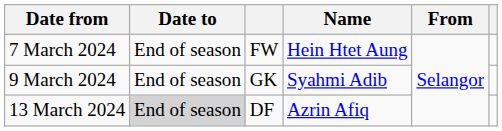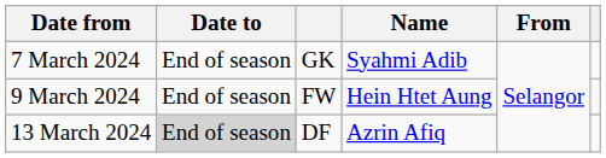7 March 2024 | column 3: FW -> GK
7 March 2024 | Name: Hein Htet Aung -> Syahmi Adib
9 March 2024 | column 3: GK -> FW
9 March 2024 | Name: Syahmi Adib -> Hein Htet Aung
